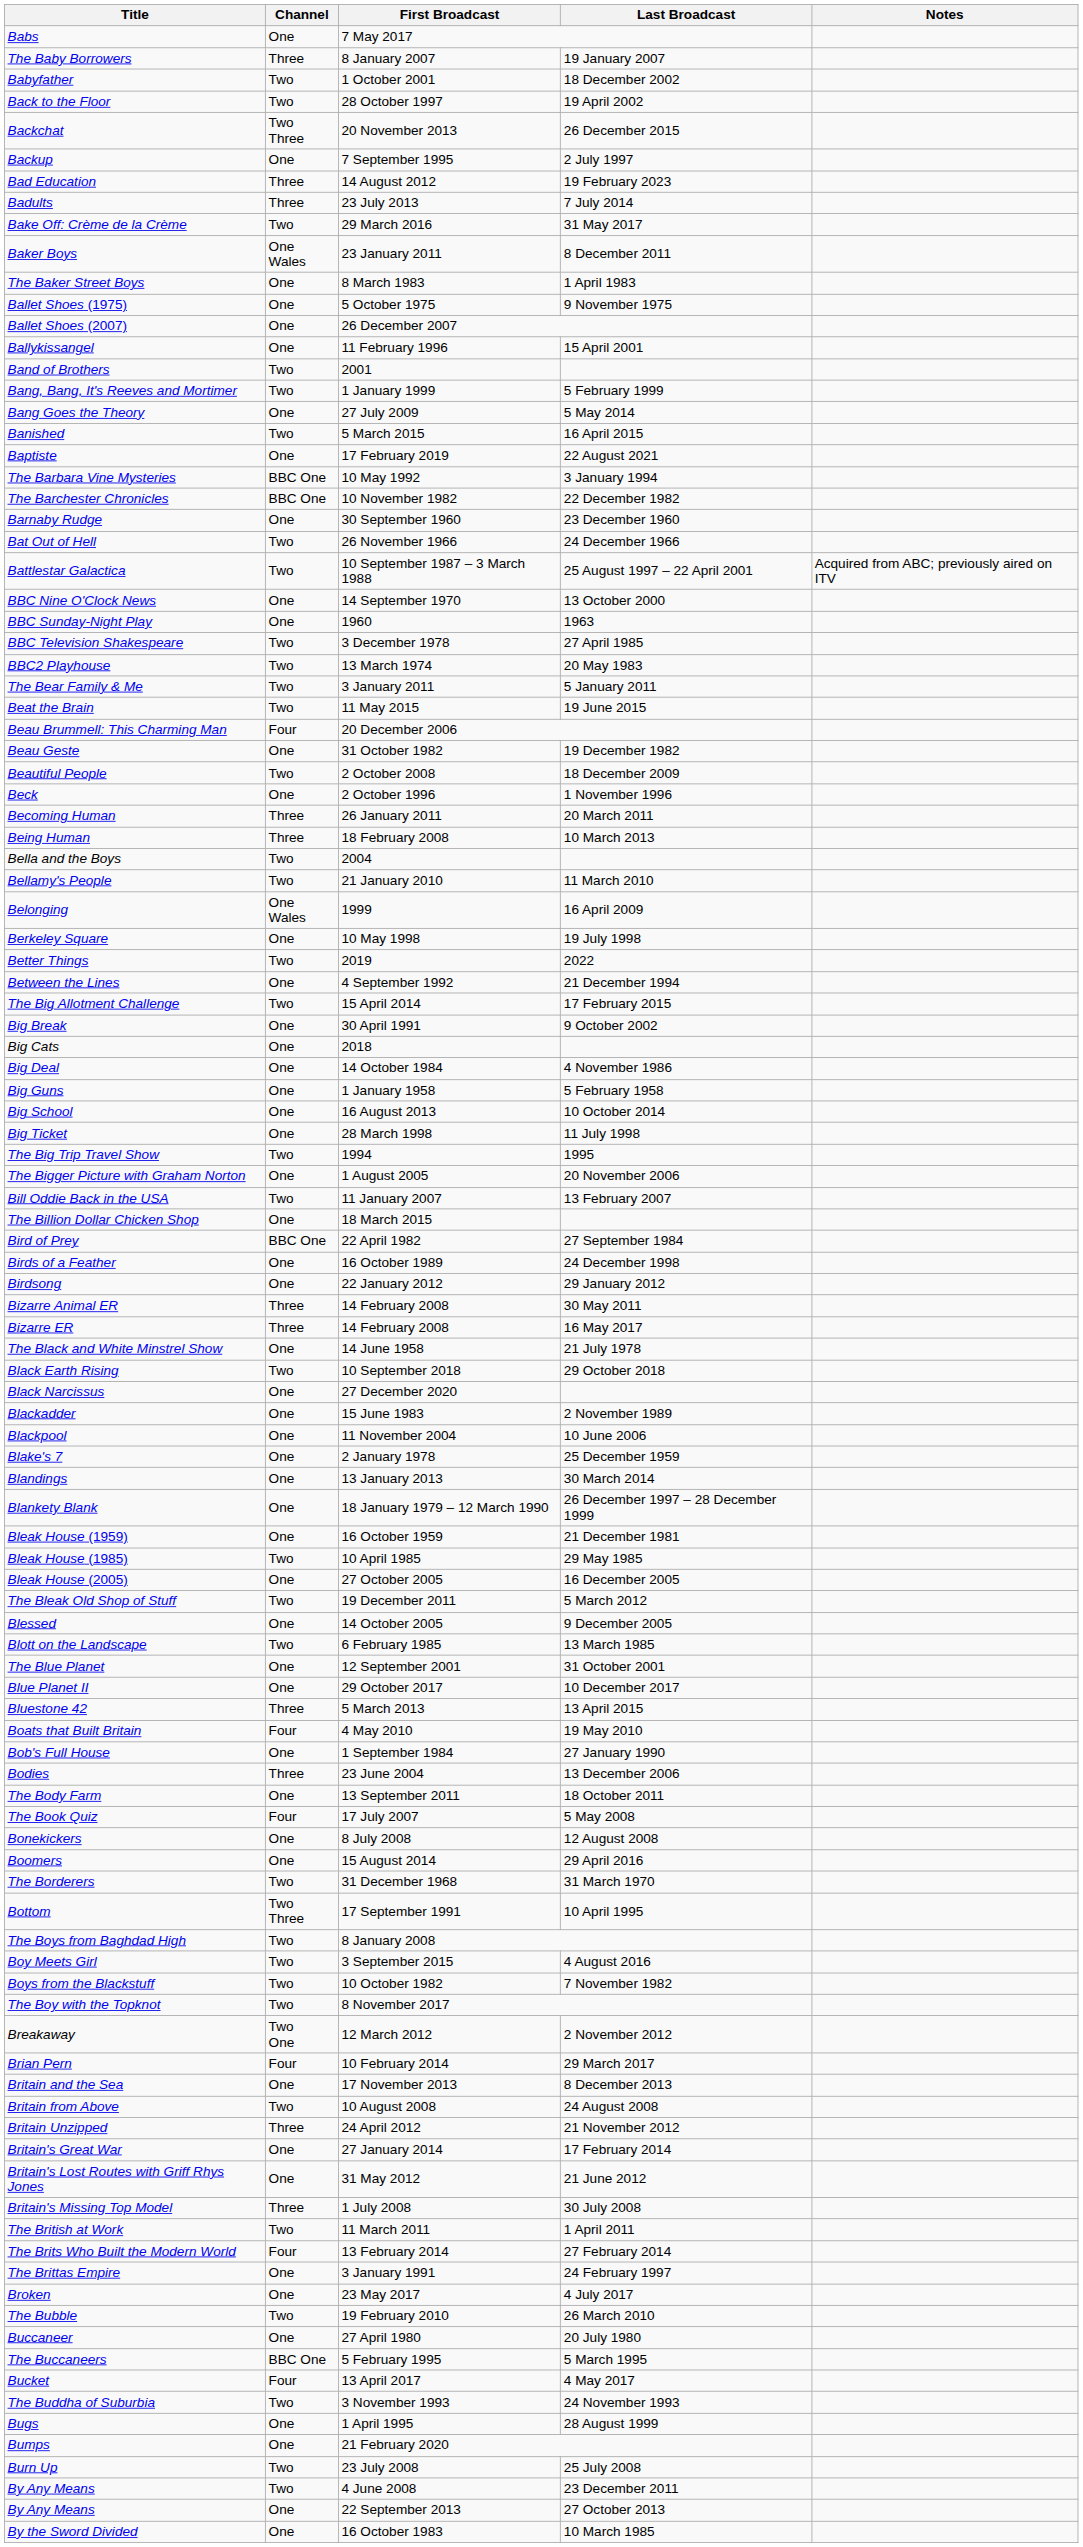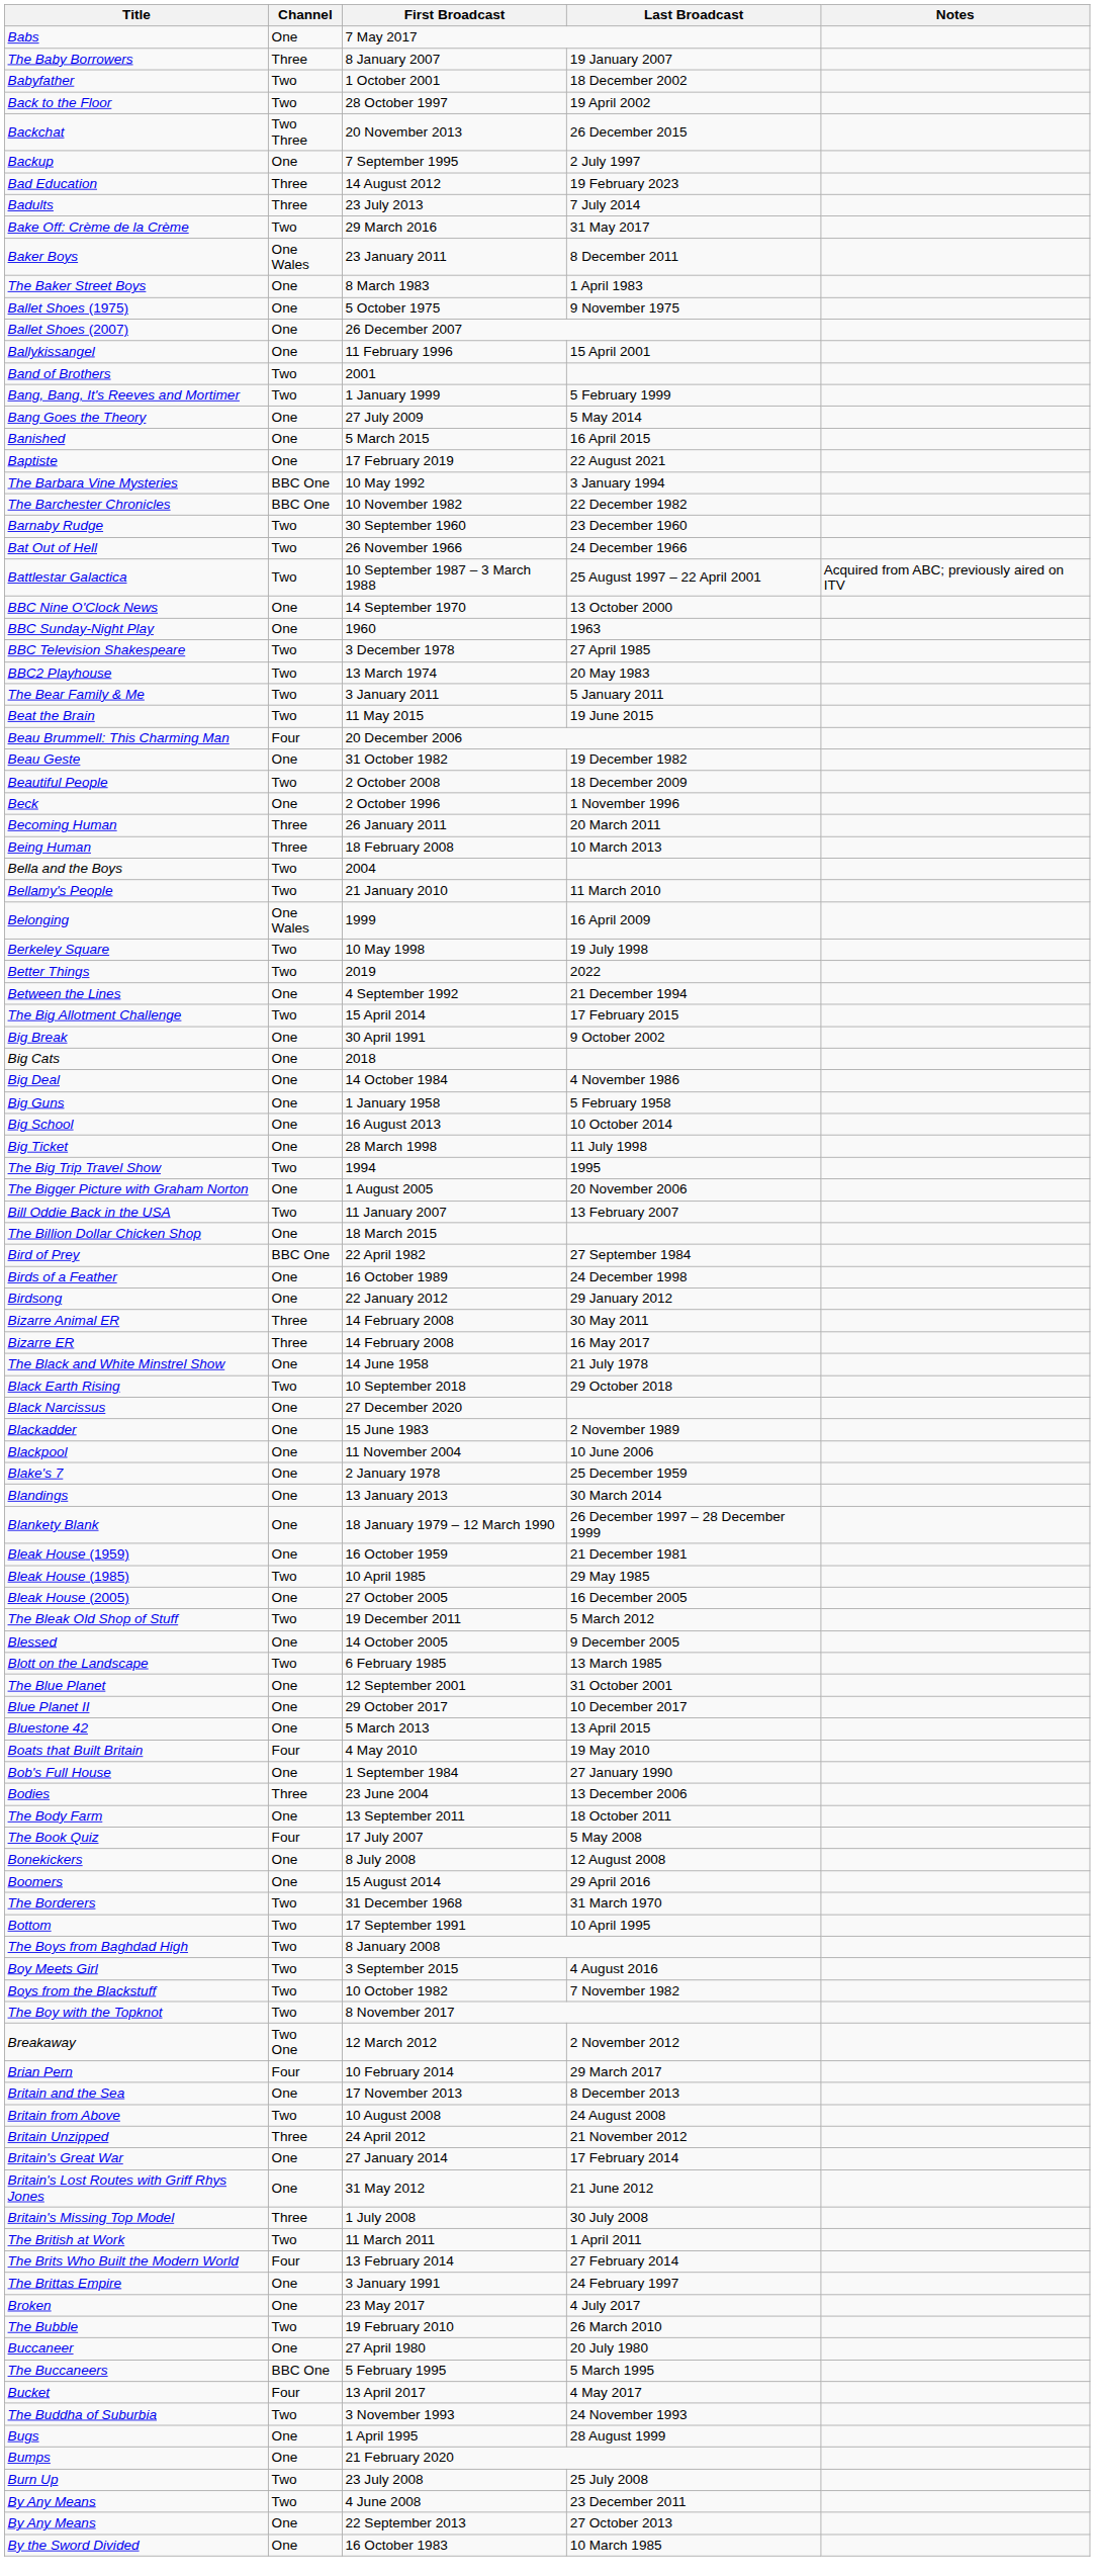Banished | Channel: Two -> One
Barnaby Rudge | Channel: One -> Two
Berkeley Square | Channel: One -> Two
Bluestone 42 | Channel: Three -> One
Bottom | Channel: Two Three -> Two
